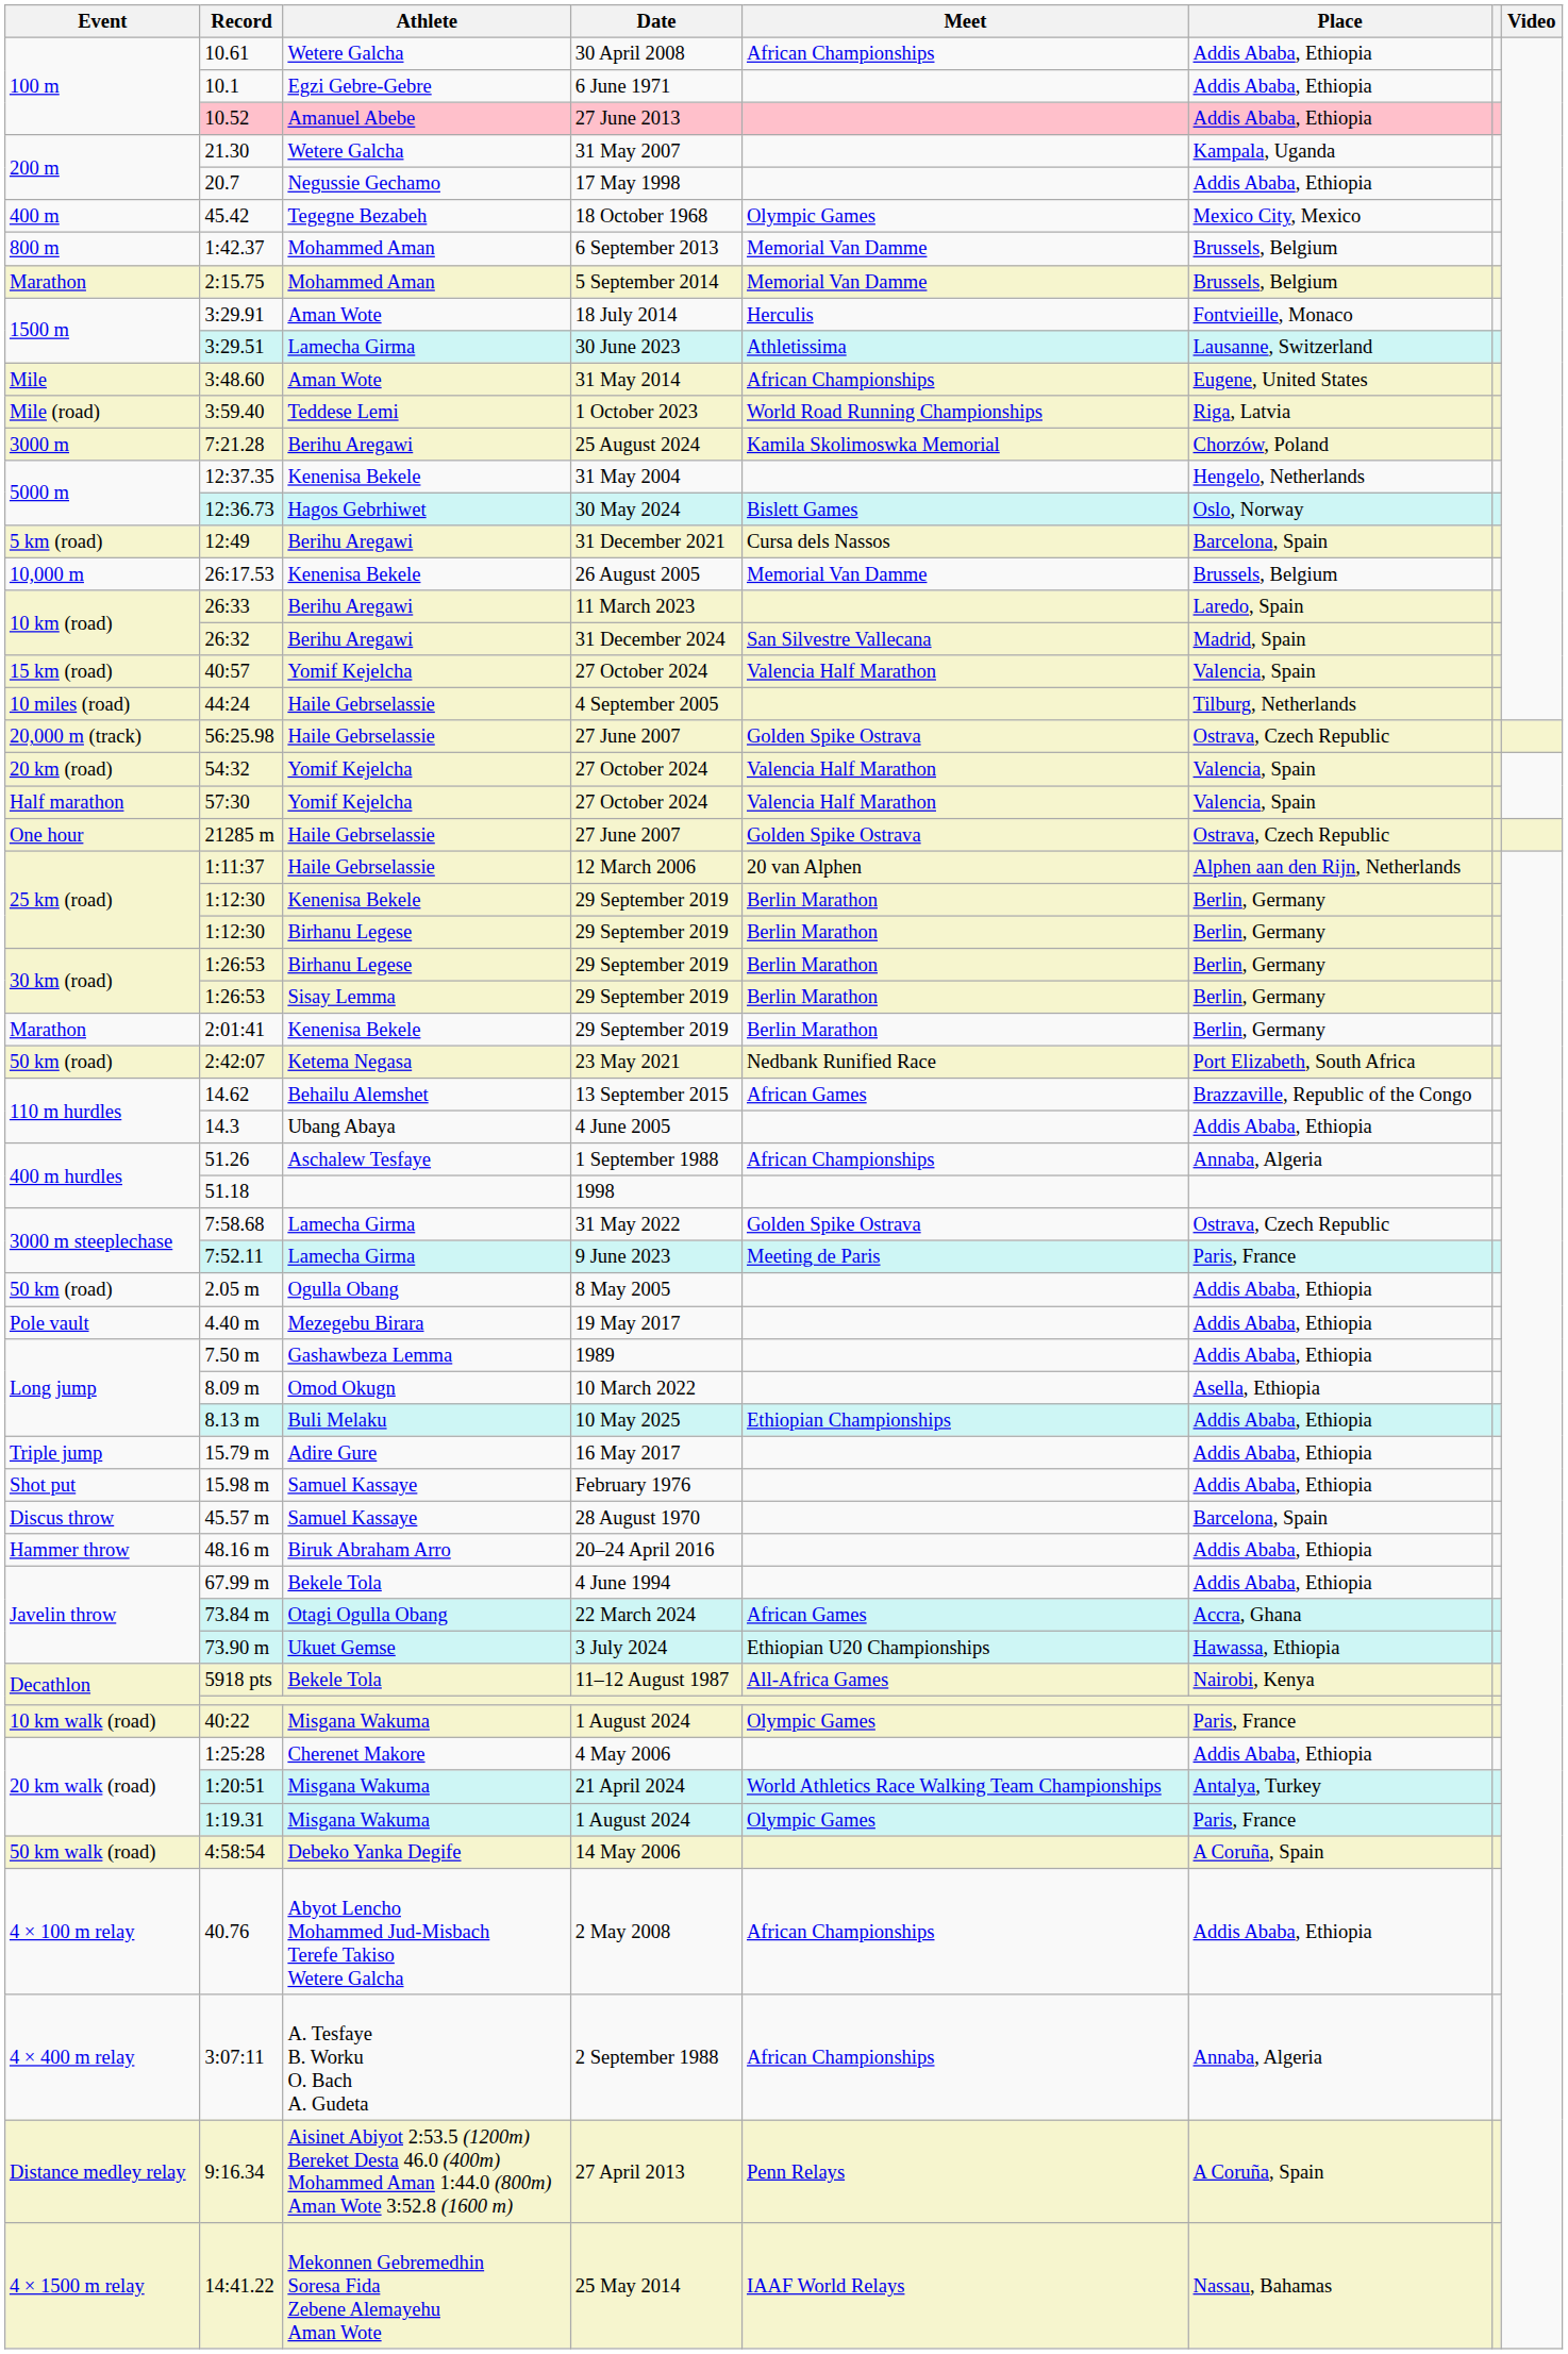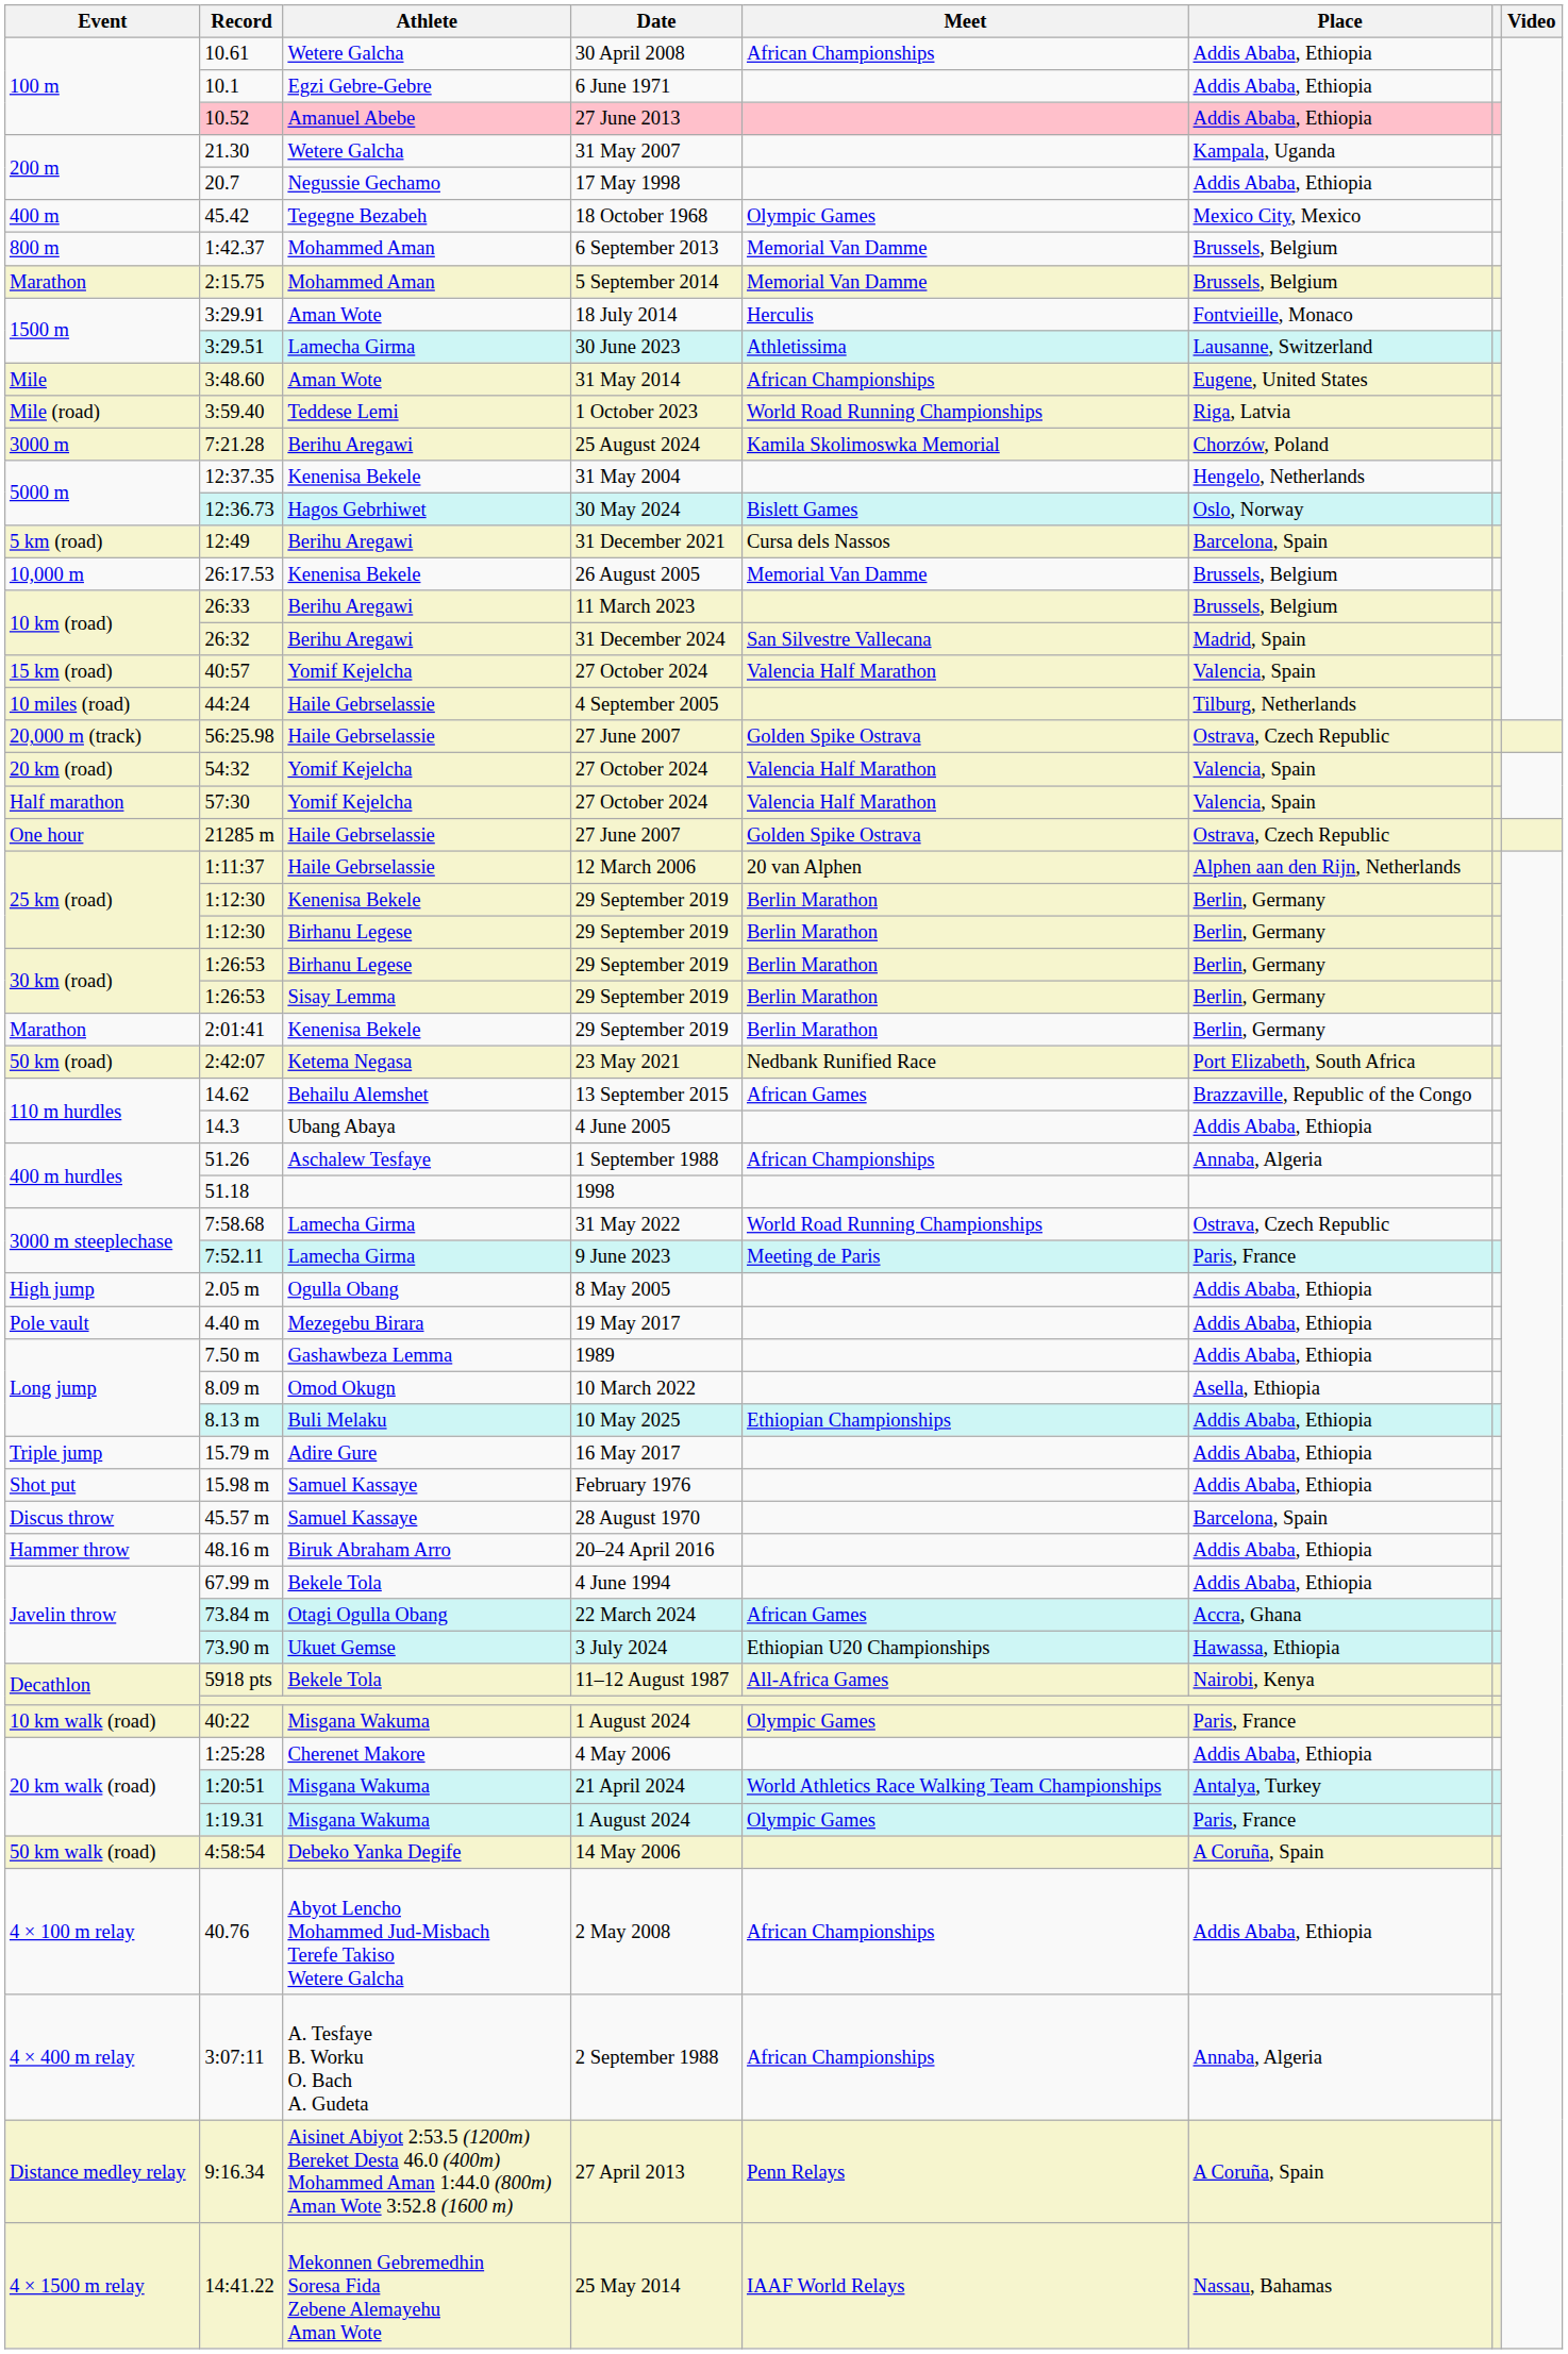26:33 | Place: Laredo, Spain -> Brussels, Belgium
7:58.68 | Meet: Golden Spike Ostrava -> World Road Running Championships
2.05 m | Event: 50 km (road) -> High jump
